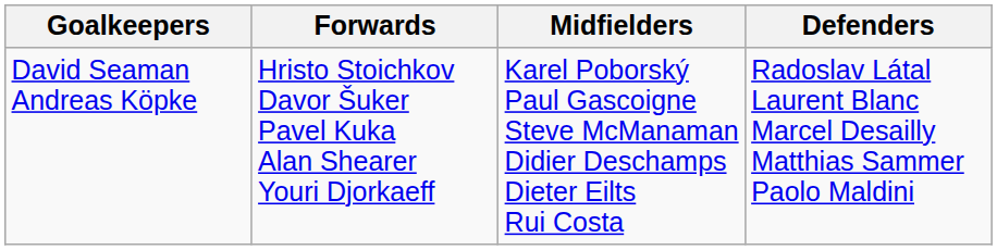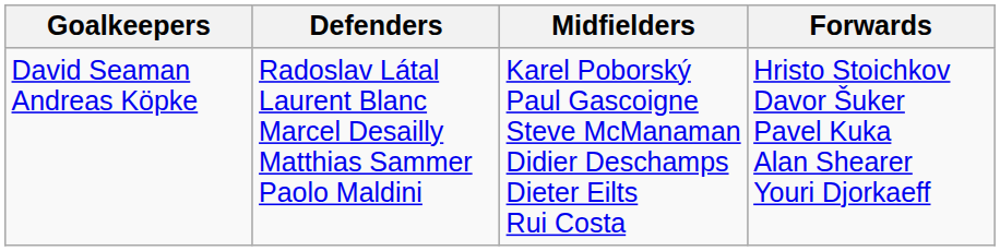columns swapped: Defenders <-> Forwards
